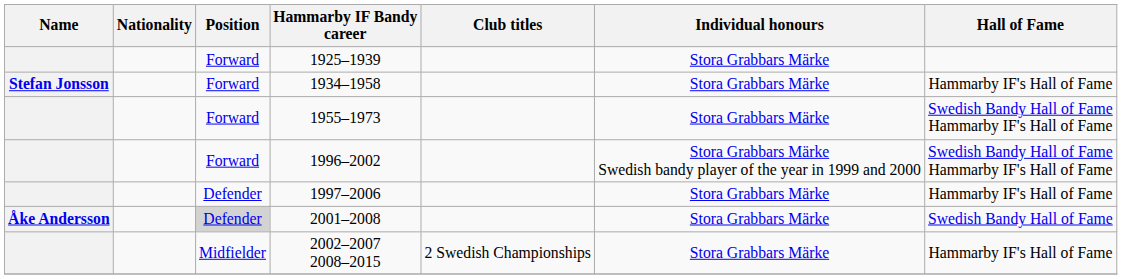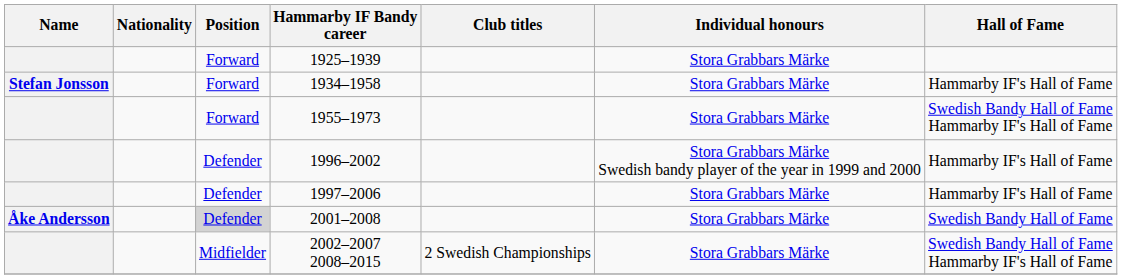1996–2002 | Position: Forward -> Defender
1996–2002 | Hall of Fame: Swedish Bandy Hall of Fame Hammarby IF's Hall of Fame -> Hammarby IF's Hall of Fame
2002–2007 2008–2015 | Hall of Fame: Hammarby IF's Hall of Fame -> Swedish Bandy Hall of Fame Hammarby IF's Hall of Fame
